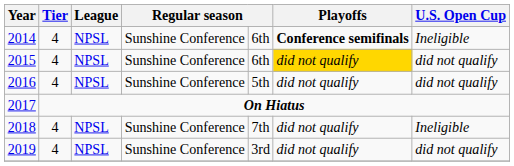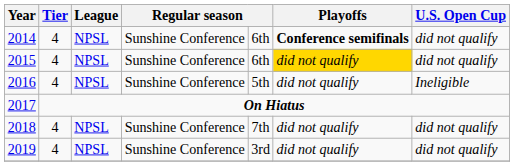2014 | U.S. Open Cup: Ineligible -> did not qualify
2016 | U.S. Open Cup: did not qualify -> Ineligible
2018 | U.S. Open Cup: Ineligible -> did not qualify
